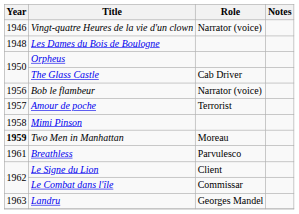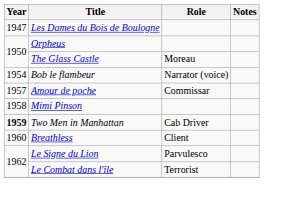- row: 1946 | Vingt-quatre Heures de la vie d'un clown | Narrator (voice)
Les Dames du Bois de Boulogne | Year: 1948 -> 1947
The Glass Castle | Role: Cab Driver -> Moreau
Bob le flambeur | Year: 1956 -> 1954
Amour de poche | Role: Terrorist -> Commissar
Two Men in Manhattan | Role: Moreau -> Cab Driver
Breathless | Year: 1961 -> 1960
Breathless | Role: Parvulesco -> Client
Le Signe du Lion | Role: Client -> Parvulesco
Le Combat dans l'île | Role: Commissar -> Terrorist
- row: 1963 | Landru | Georges Mandel
